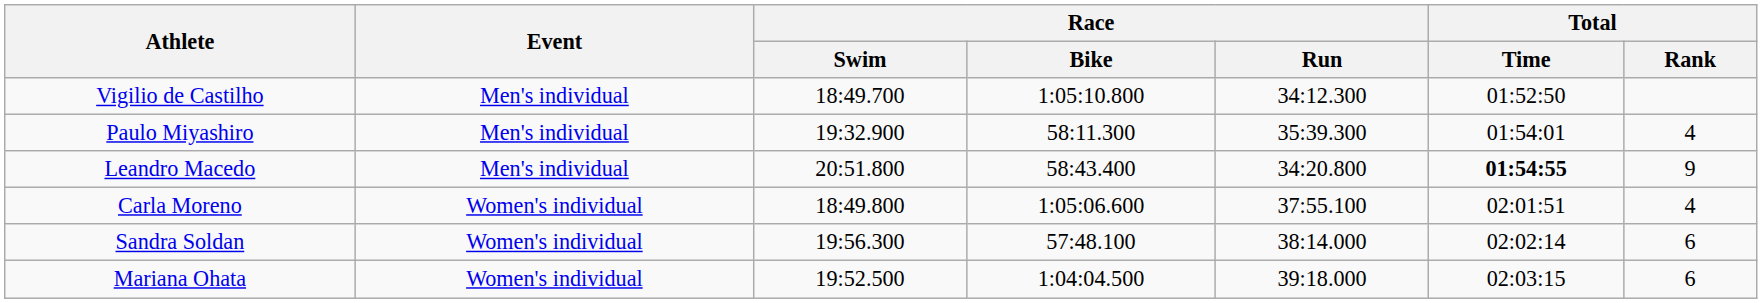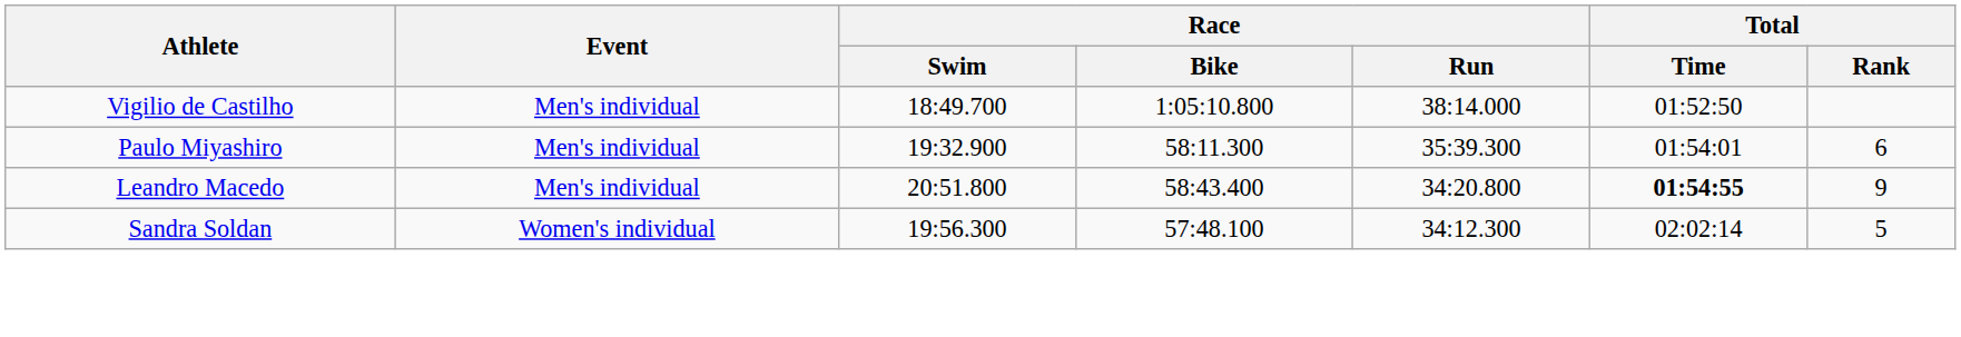Vigilio de Castilho | Race / Run: 34:12.300 -> 38:14.000
Paulo Miyashiro | Total / Rank: 4 -> 6
- row: Carla Moreno | Women's individual | 18:49.800 | 1:05:06.600 | 37:55.100 | 02:01:51 | 4
Sandra Soldan | Race / Run: 38:14.000 -> 34:12.300
Sandra Soldan | Total / Rank: 6 -> 5
- row: Mariana Ohata | Women's individual | 19:52.500 | 1:04:04.500 | 39:18.000 | 02:03:15 | 6
